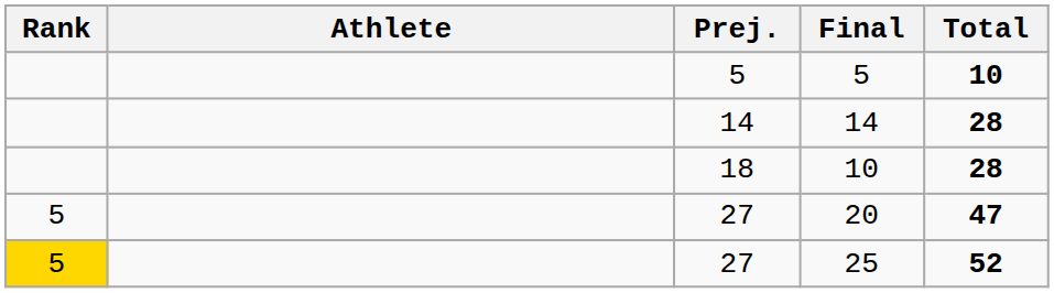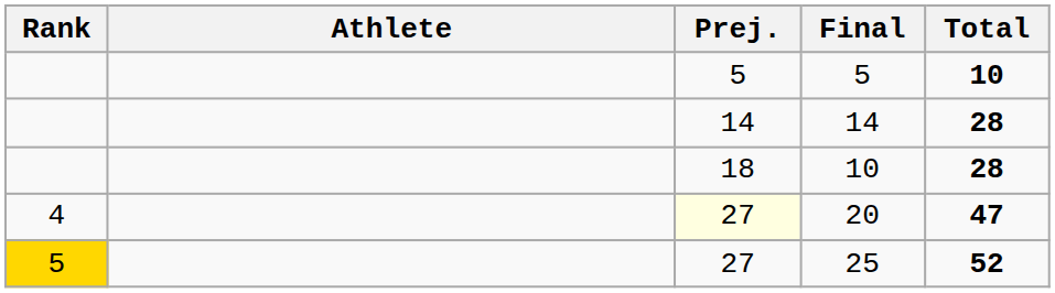20 | Rank: 5 -> 4
20 | Prej.: no background -> lightyellow background
